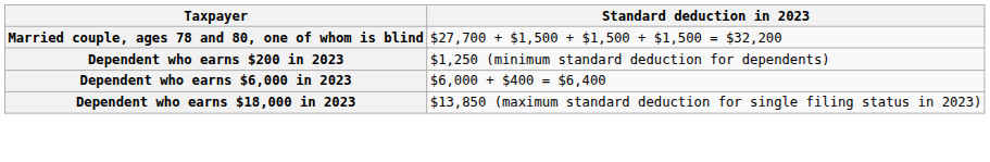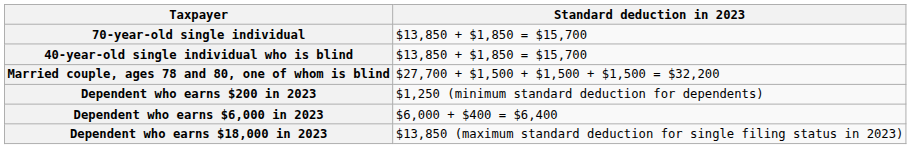+ row: 70-year-old single individual | $13,850 + $1,850 = $15,700
+ row: 40-year-old single individual who is blind | $13,850 + $1,850 = $15,700
